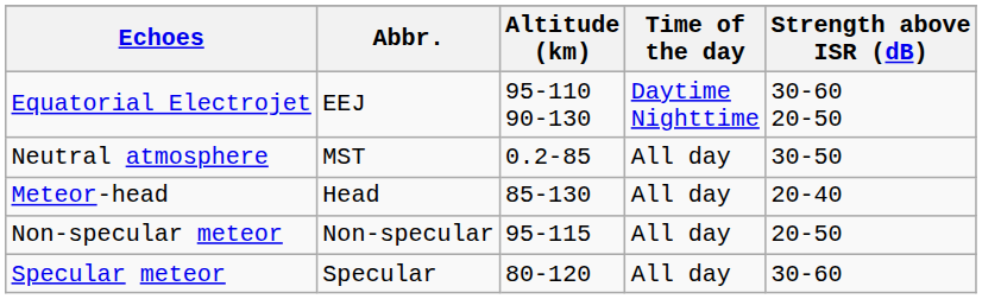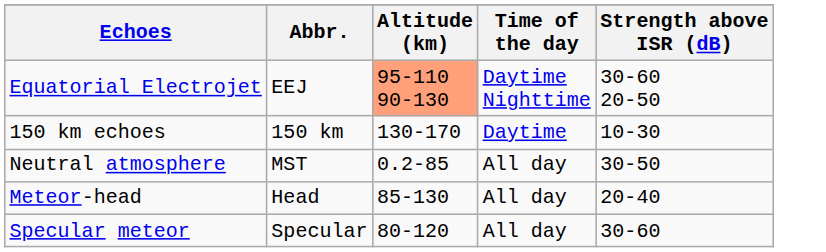Equatorial Electrojet | Altitude (km): no background -> lightsalmon background
+ row: 150 km echoes | 150 km | 130-170 | Daytime | 10-30
- row: Non-specular meteor | Non-specular | 95-115 | All day | 20-50
